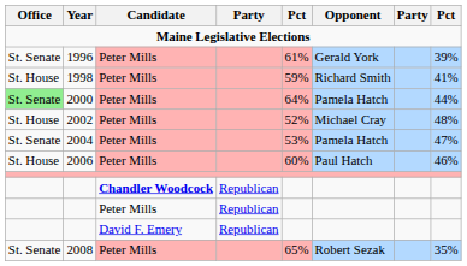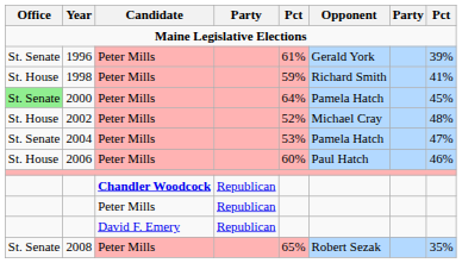2000 | column 8: 44% -> 45%
